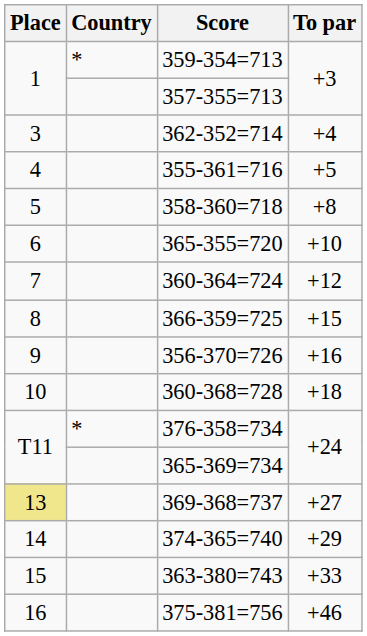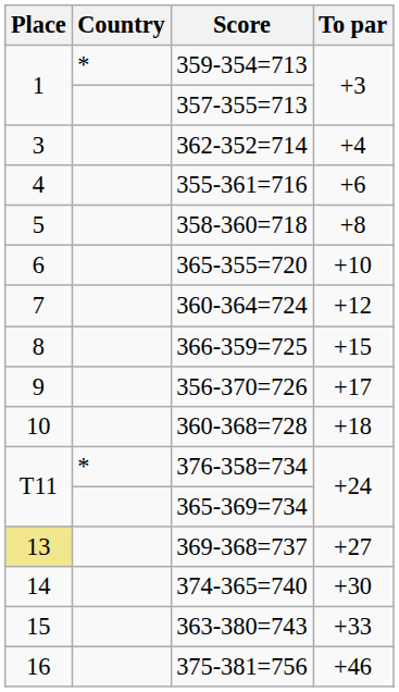355-361=716 | To par: +5 -> +6
356-370=726 | To par: +16 -> +17
374-365=740 | To par: +29 -> +30
